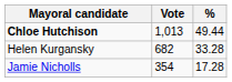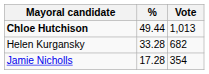columns swapped: Vote <-> %
